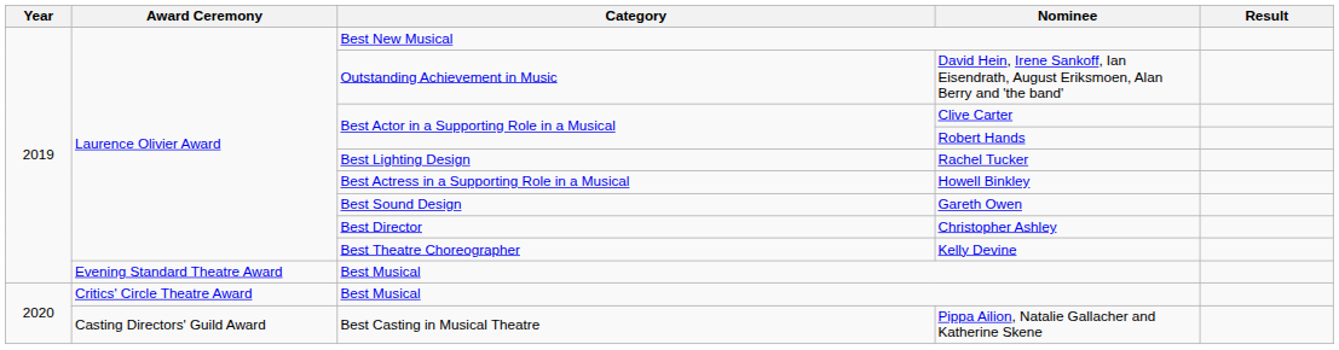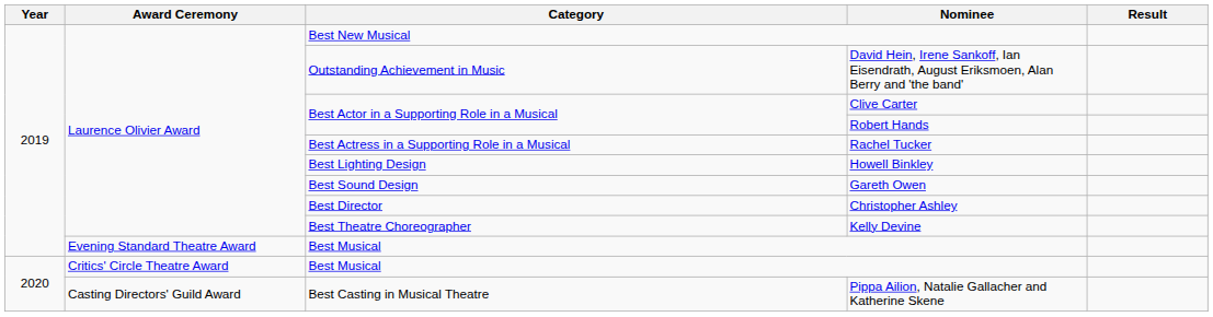Rachel Tucker | Category: Best Lighting Design -> Best Actress in a Supporting Role in a Musical
Howell Binkley | Category: Best Actress in a Supporting Role in a Musical -> Best Lighting Design
